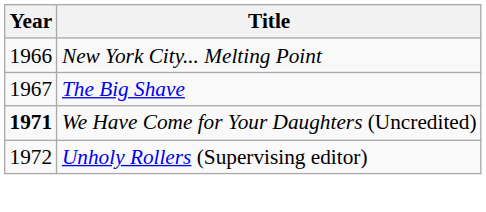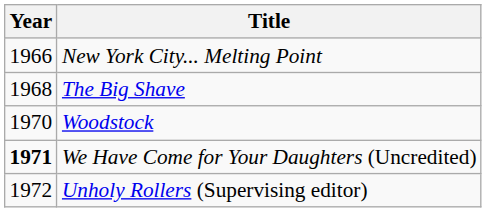The Big Shave | Year: 1967 -> 1968
+ row: 1970 | Woodstock
